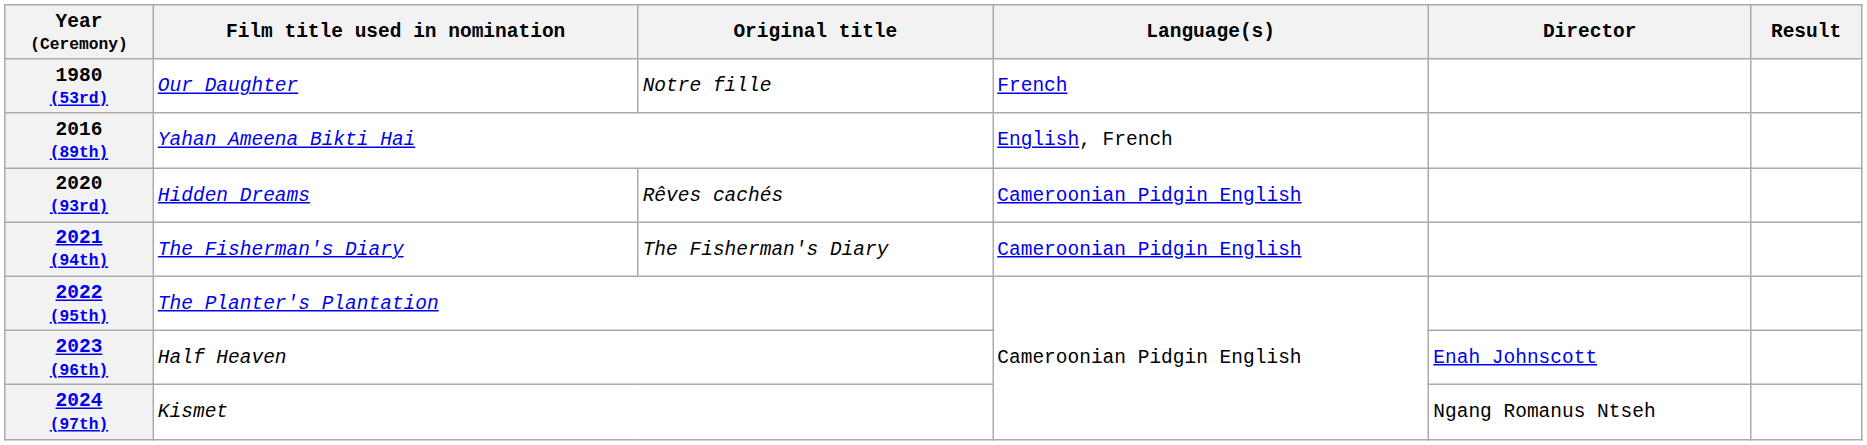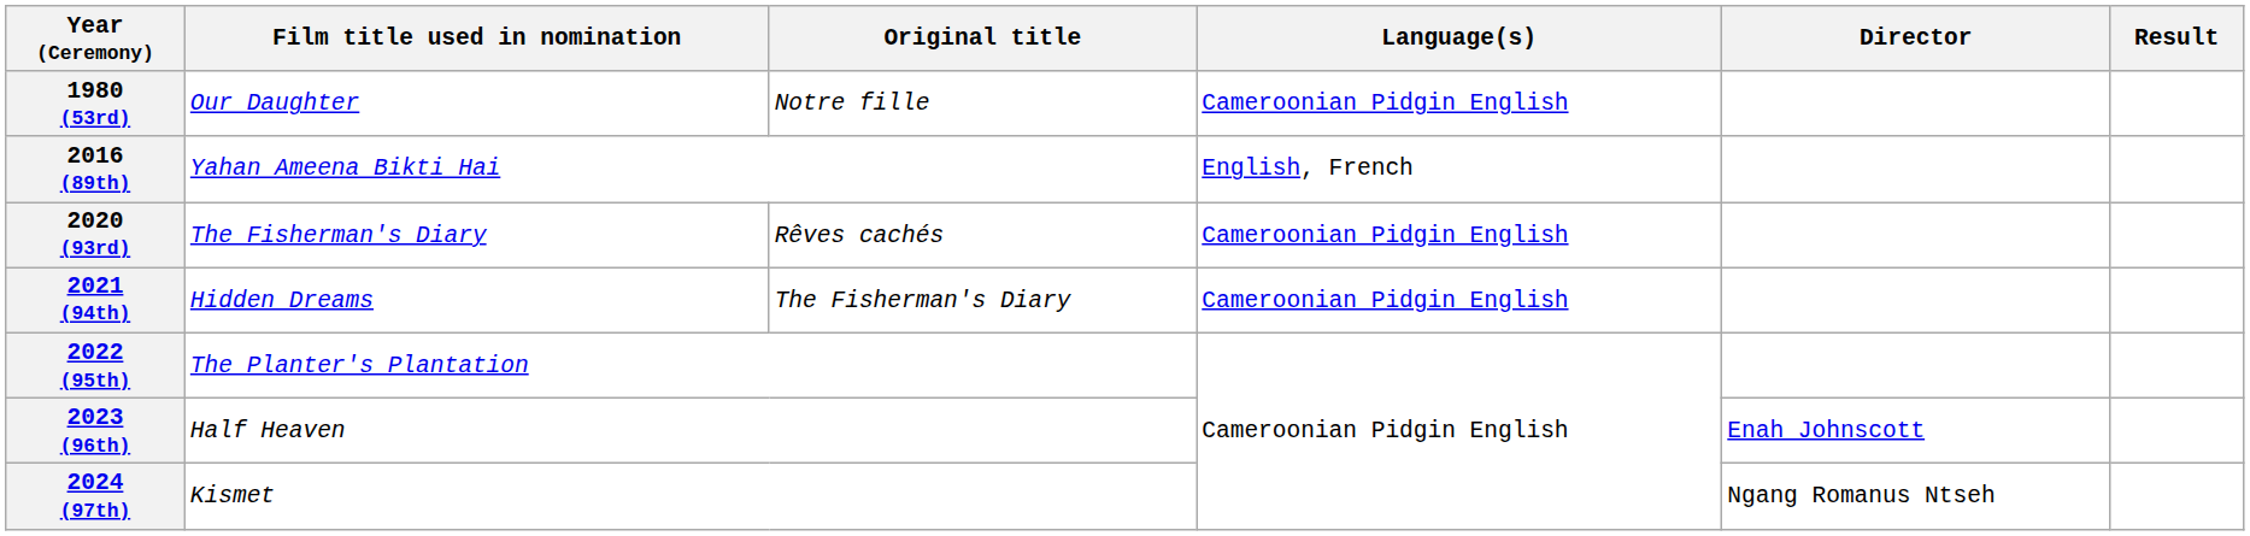1980 (53rd) | Language(s): French -> Cameroonian Pidgin English
2020 (93rd) | Film title used in nomination: Hidden Dreams -> The Fisherman's Diary
2021 (94th) | Film title used in nomination: The Fisherman's Diary -> Hidden Dreams
